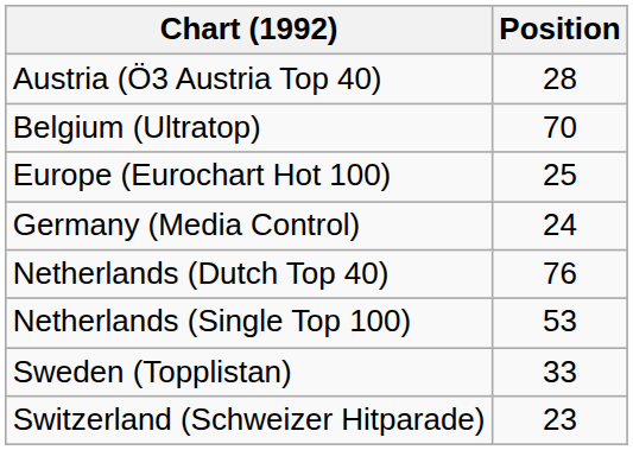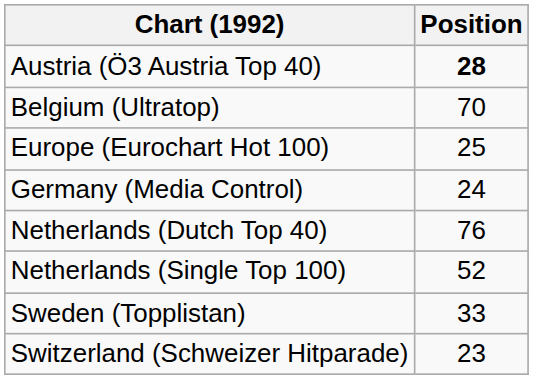Austria (Ö3 Austria Top 40) | Position: normal -> bold
Netherlands (Single Top 100) | Position: 53 -> 52
